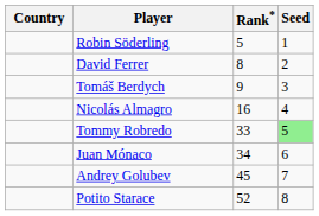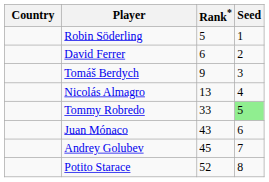David Ferrer | Rank*: 8 -> 6
Nicolás Almagro | Rank*: 16 -> 13
Juan Mónaco | Rank*: 34 -> 43
